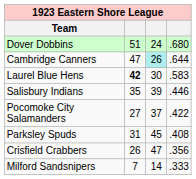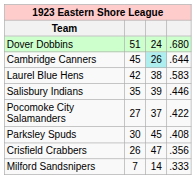Cambridge Canners | column 2: 47 -> 45
Laurel Blue Hens | column 2: bold -> normal
Laurel Blue Hens | column 3: 30 -> 38
Parksley Spuds | column 2: 31 -> 30
